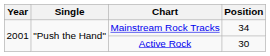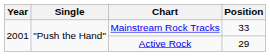Mainstream Rock Tracks | Position: 34 -> 33
Active Rock | Position: 30 -> 29
